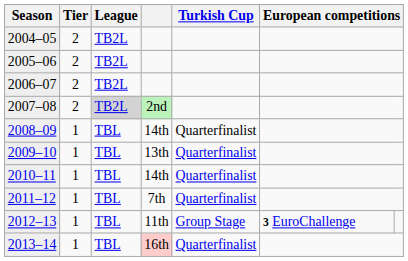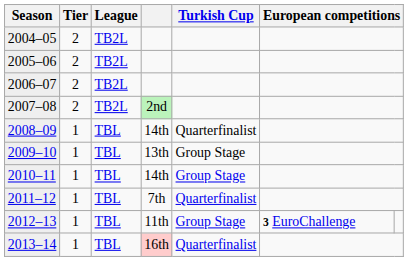2007–08 | League: lightgrey background -> no background
2009–10 | Turkish Cup: Quarterfinalist -> Group Stage
2010–11 | Turkish Cup: Quarterfinalist -> Group Stage
